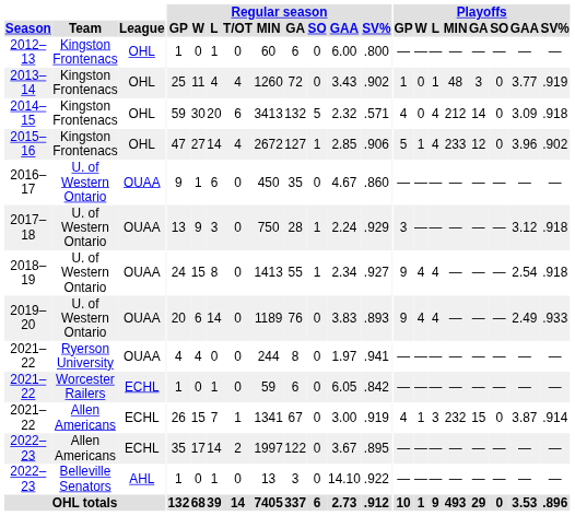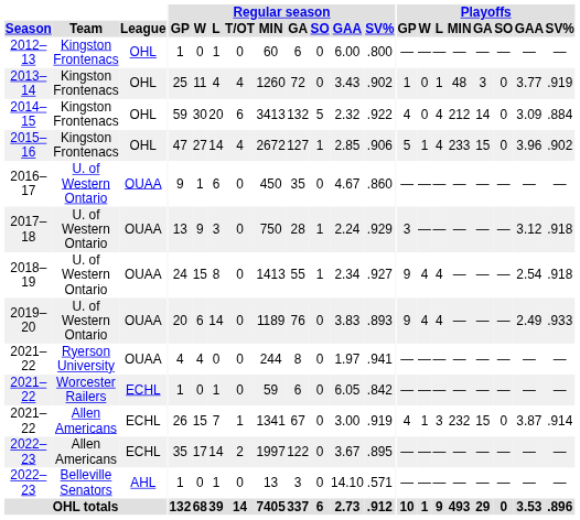2014–15 | Regular season / SV%: .571 -> .922
2014–15 | Playoffs / SV%: .918 -> .884
2015–16 | Playoffs / GA: 12 -> 15
2022–23 / Belleville Senators | Regular season / SV%: .922 -> .571
